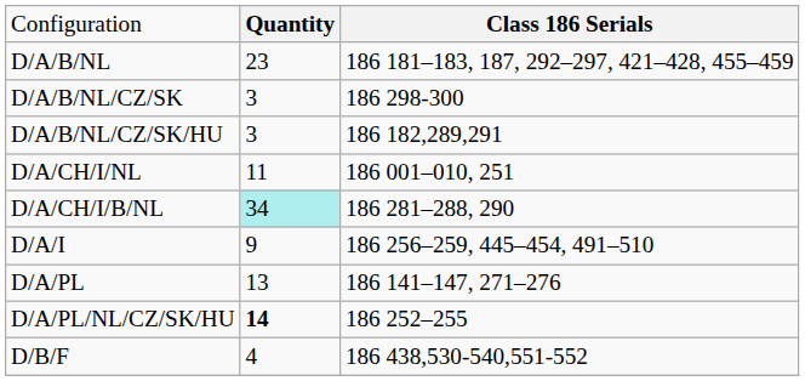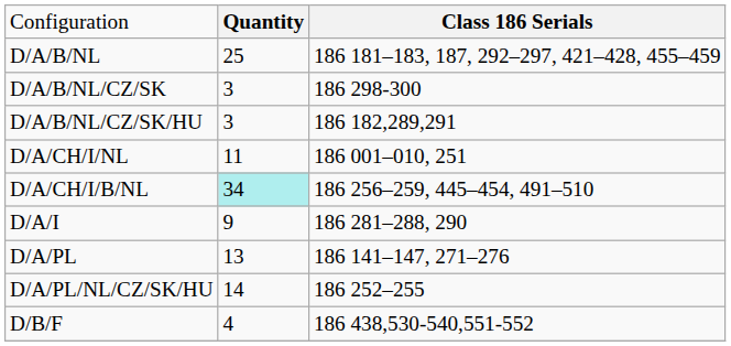D/A/B/NL | column 2: 23 -> 25
D/A/CH/I/B/NL | column 3: 186 281–288, 290 -> 186 256–259, 445–454, 491–510
D/A/I | column 3: 186 256–259, 445–454, 491–510 -> 186 281–288, 290
D/A/PL/NL/CZ/SK/HU | column 2: bold -> normal
